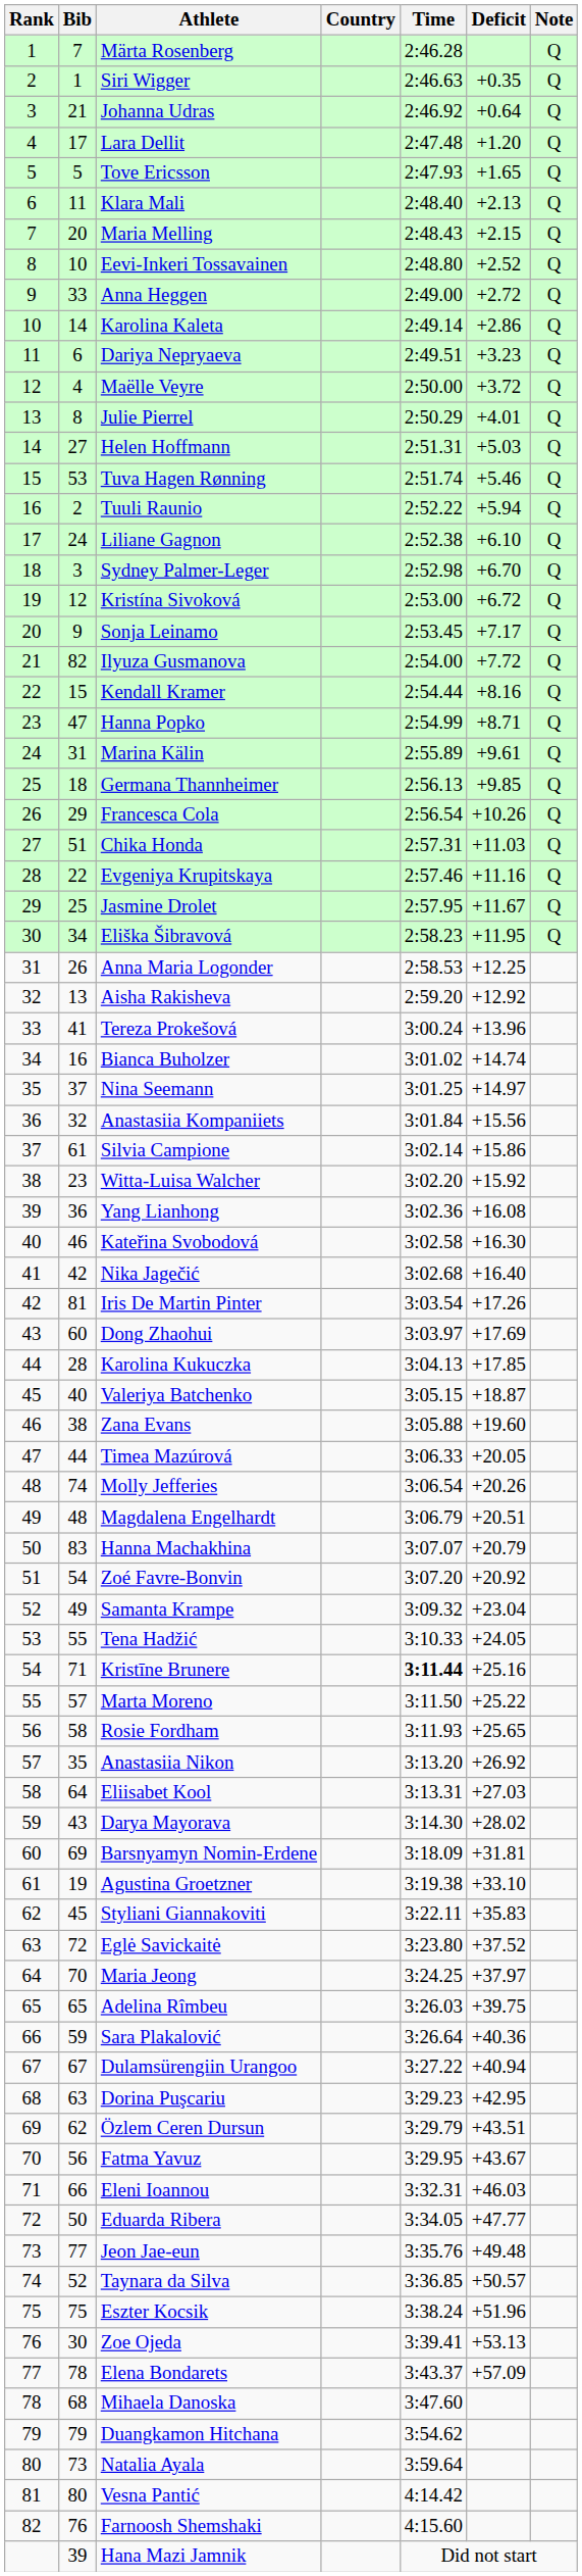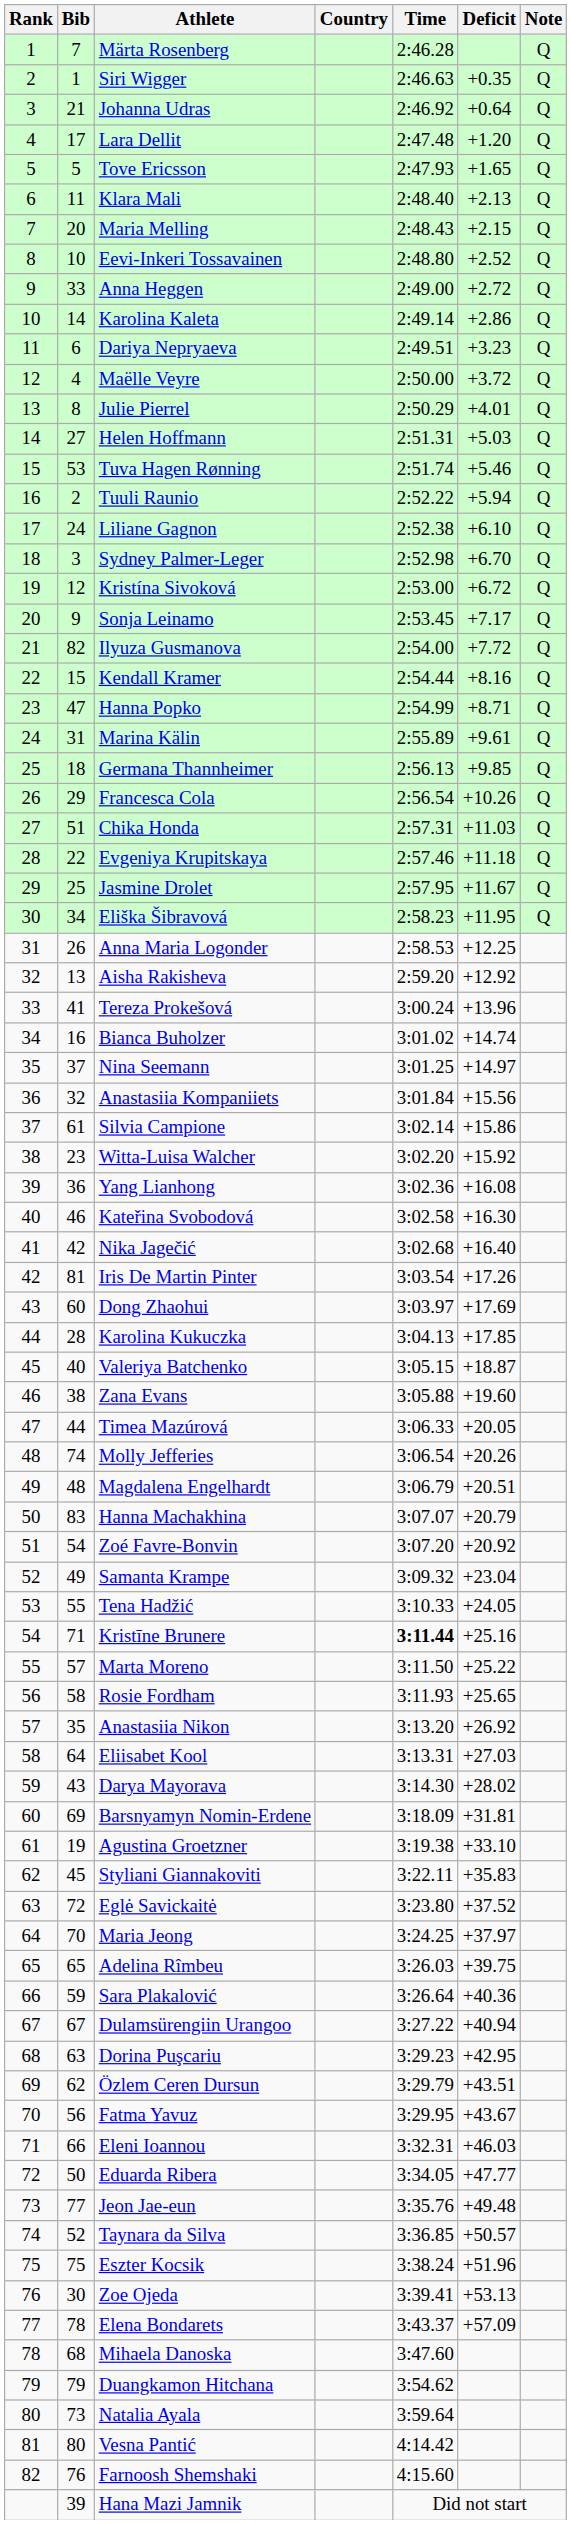Evgeniya Krupitskaya | Deficit: +11.16 -> +11.18
